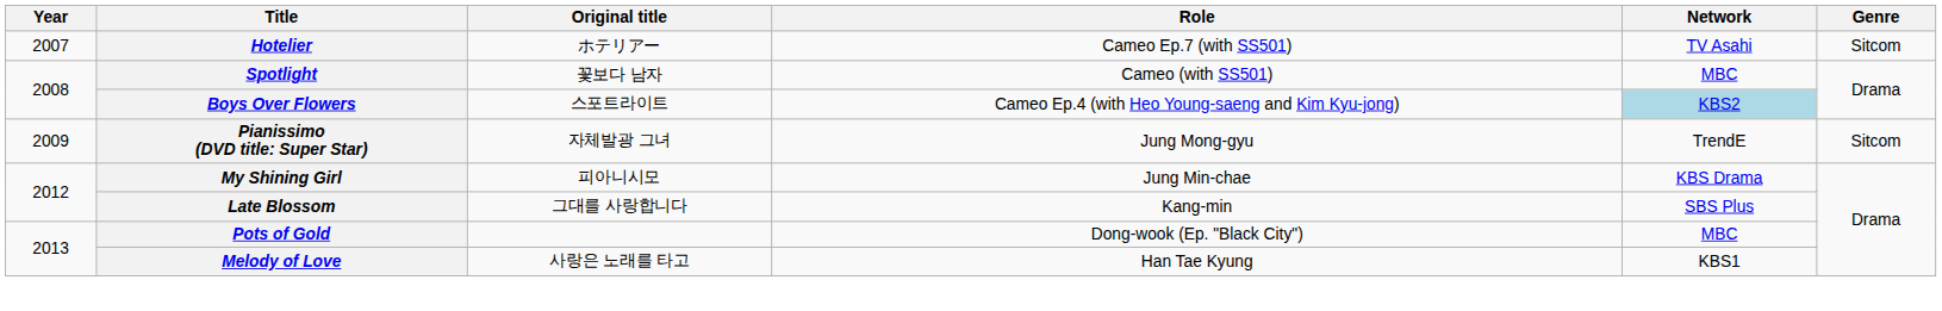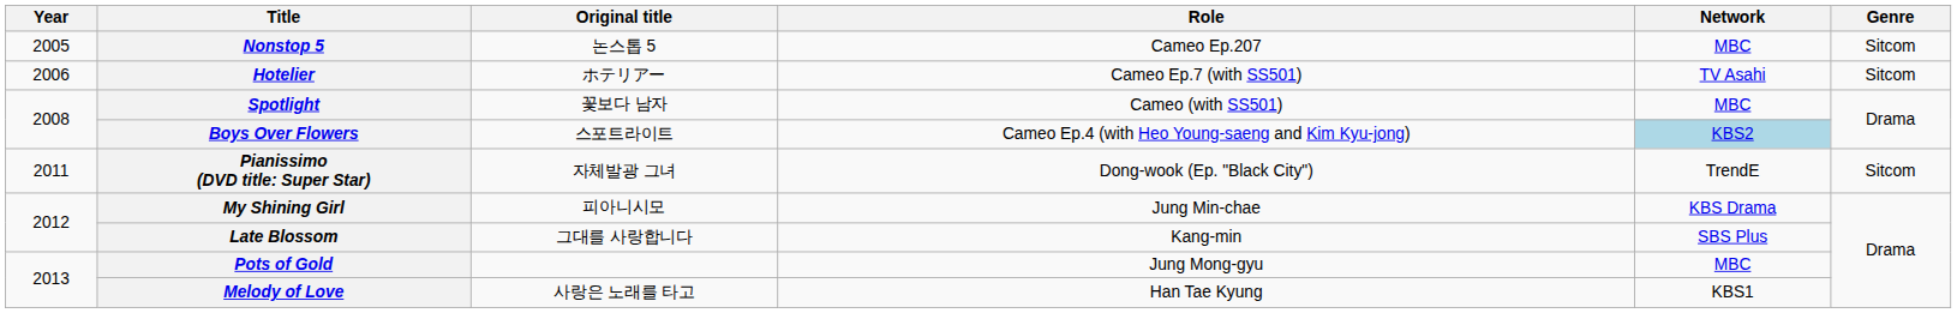+ row: 2005 | Nonstop 5 | 논스톱 5 | Cameo Ep.207 | MBC | Sitcom
Hotelier | Year: 2007 -> 2006
Pianissimo (DVD title: Super Star) | Year: 2009 -> 2011
Pianissimo (DVD title: Super Star) | Role: Jung Mong-gyu -> Dong-wook (Ep. "Black City")
Pots of Gold | Role: Dong-wook (Ep. "Black City") -> Jung Mong-gyu
